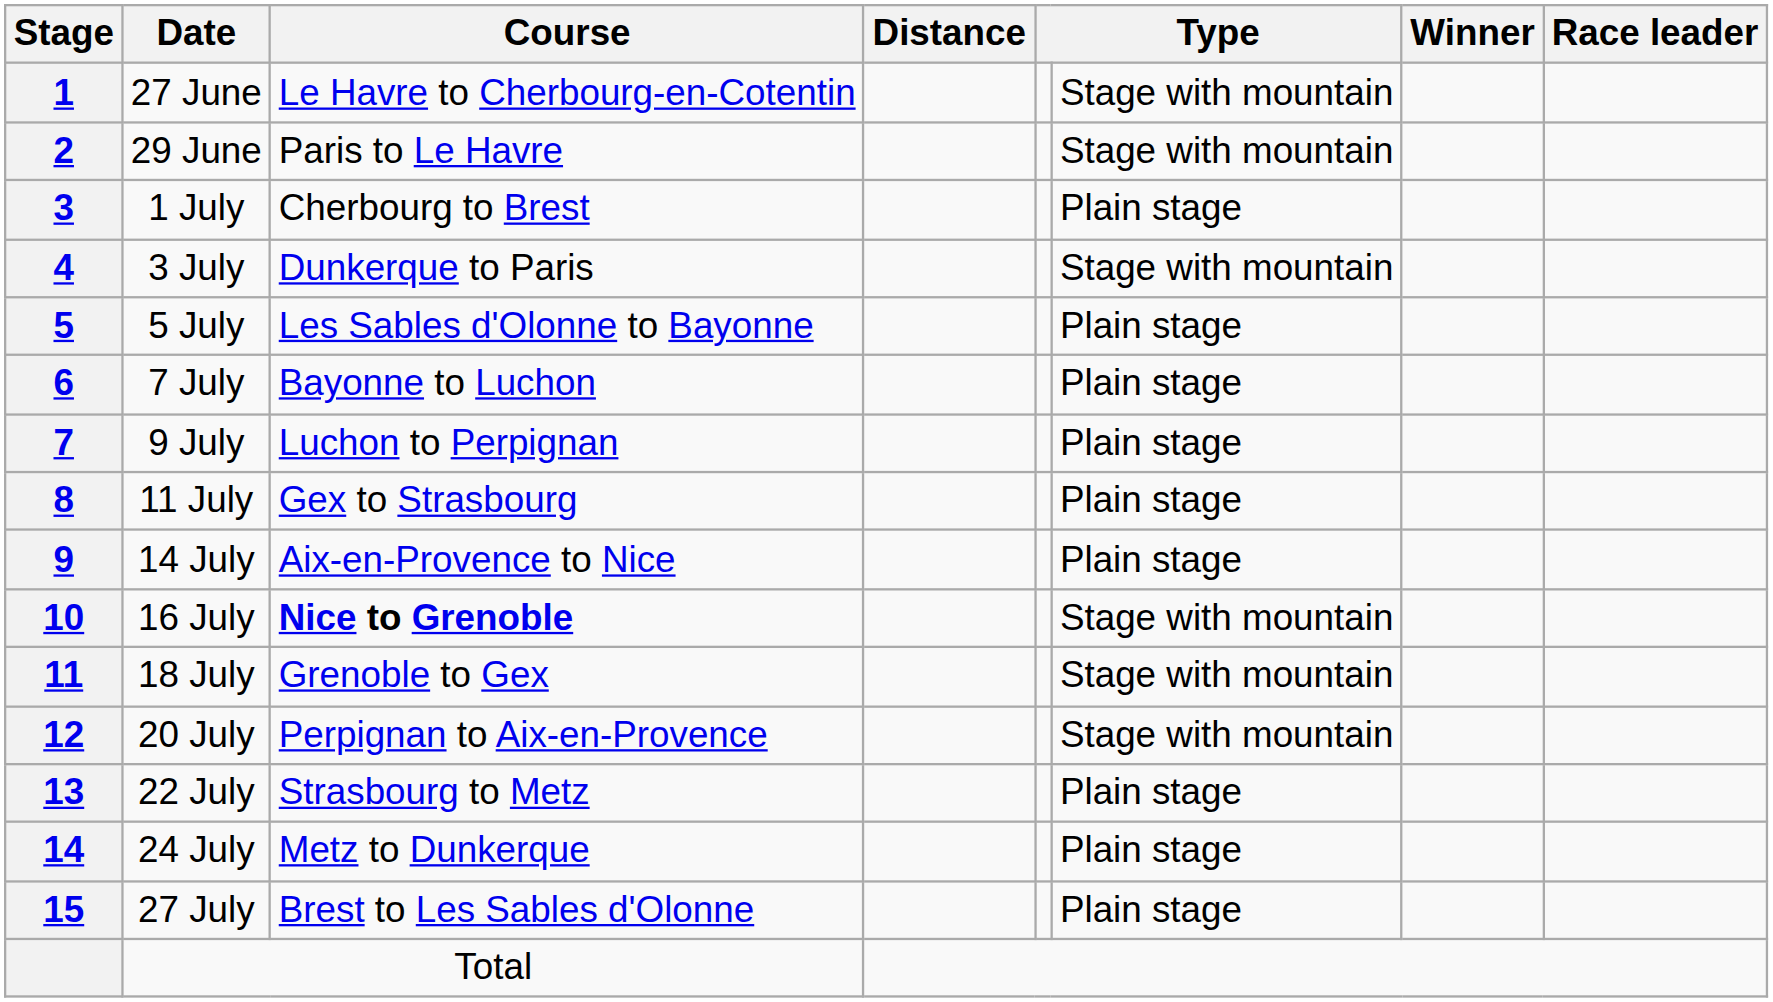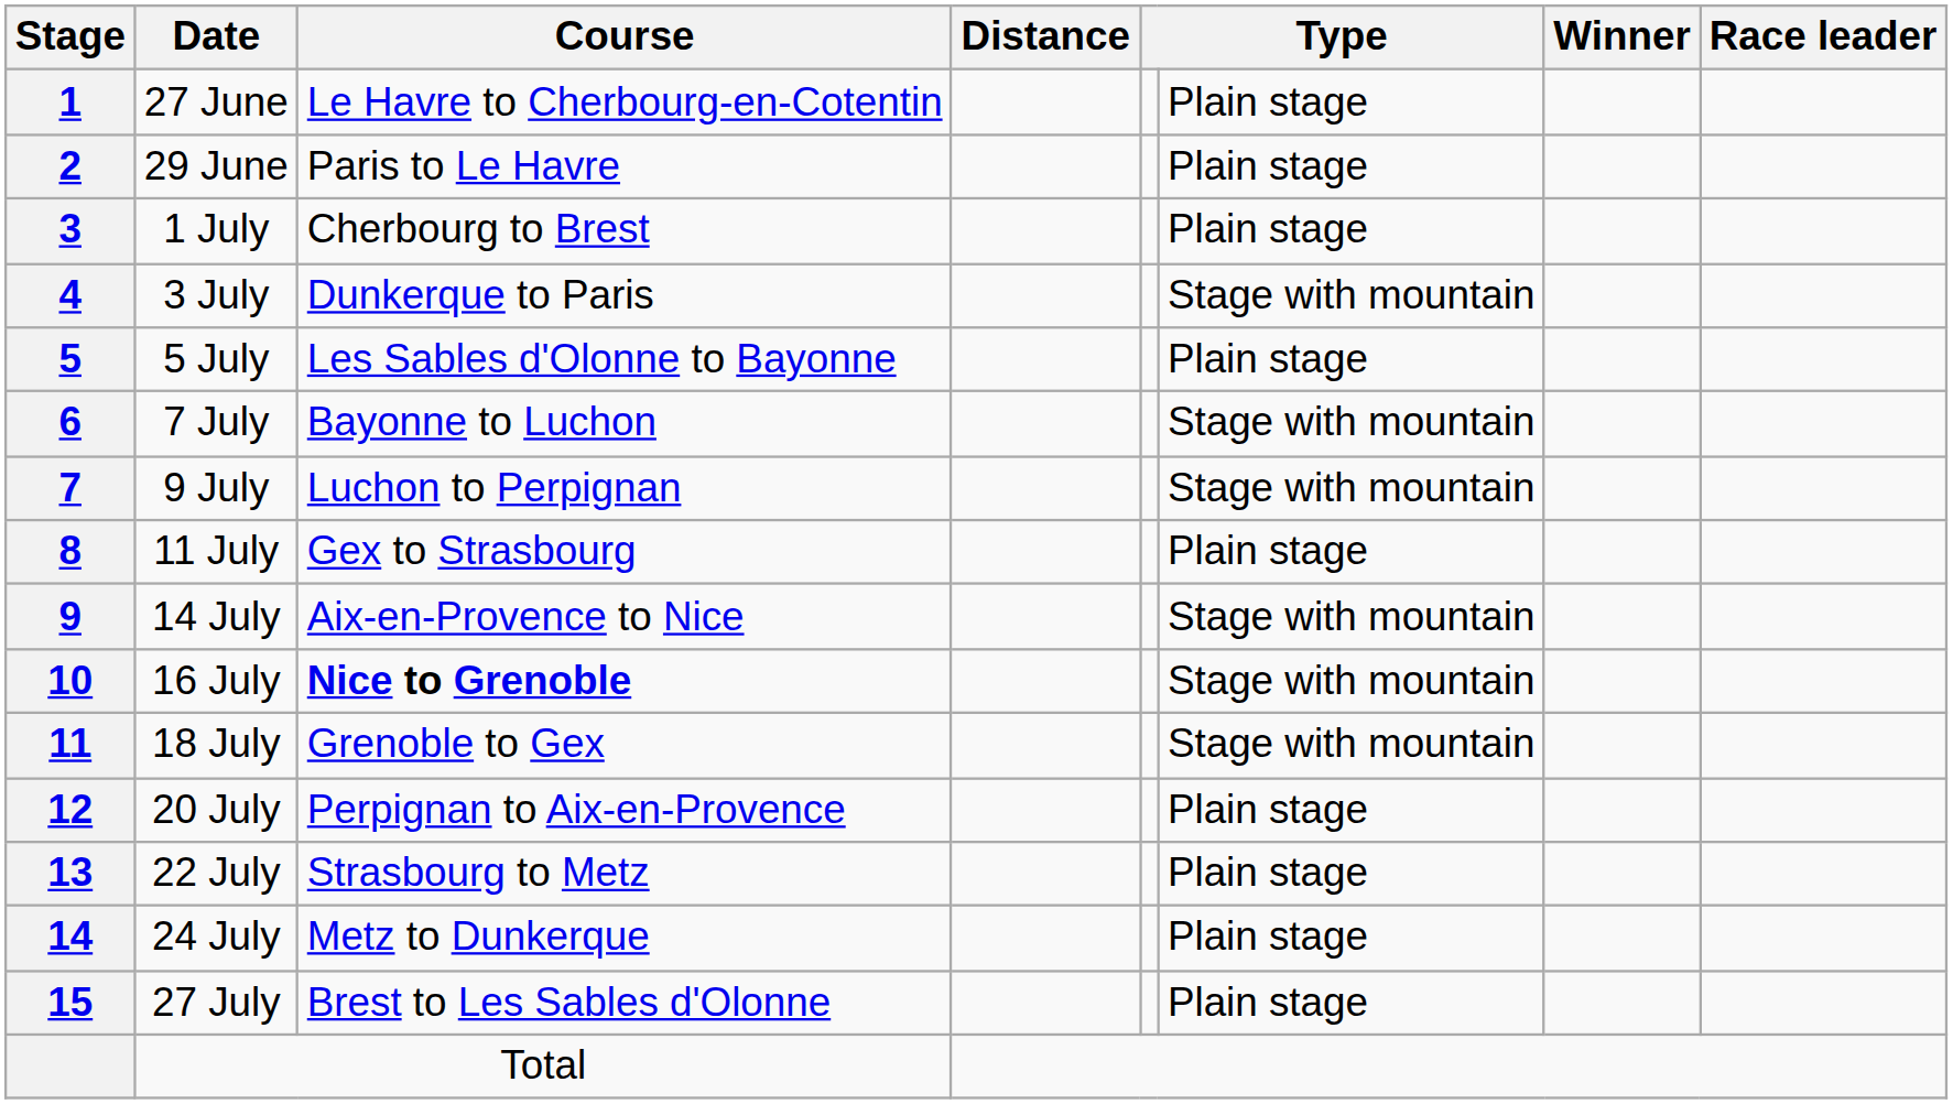27 June | column 6: Stage with mountain -> Plain stage
29 June | column 6: Stage with mountain -> Plain stage
7 July | column 6: Plain stage -> Stage with mountain
9 July | column 6: Plain stage -> Stage with mountain
14 July | column 6: Plain stage -> Stage with mountain
20 July | column 6: Stage with mountain -> Plain stage
